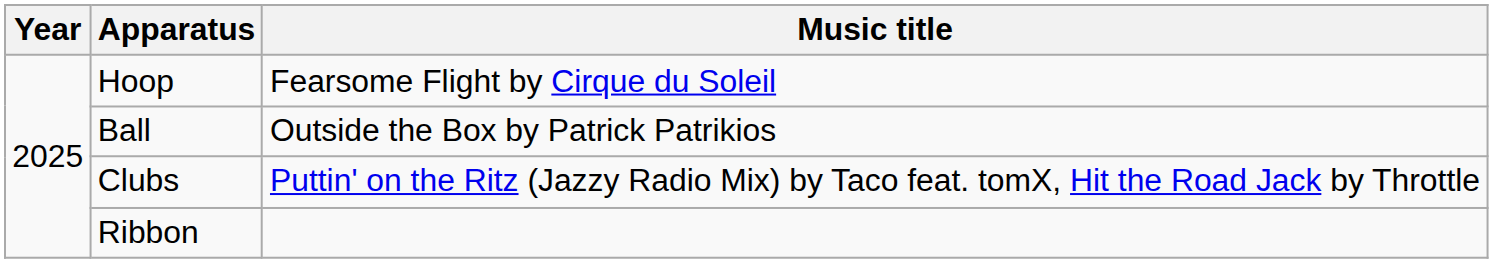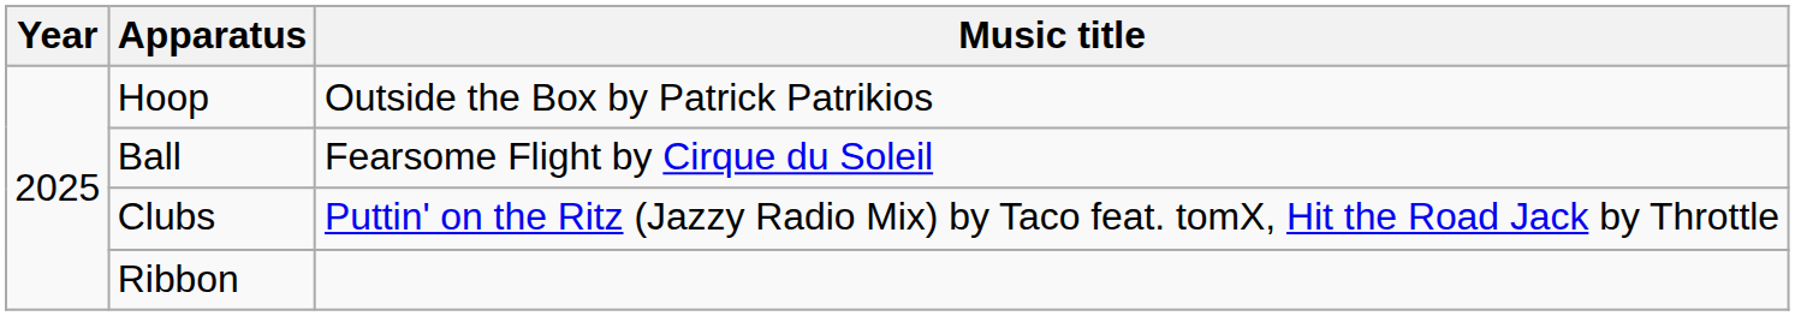Hoop | Music title: Fearsome Flight by Cirque du Soleil -> Outside the Box by Patrick Patrikios
Ball | Music title: Outside the Box by Patrick Patrikios -> Fearsome Flight by Cirque du Soleil
